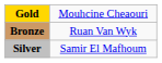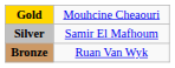rows swapped: Silver <-> Bronze
